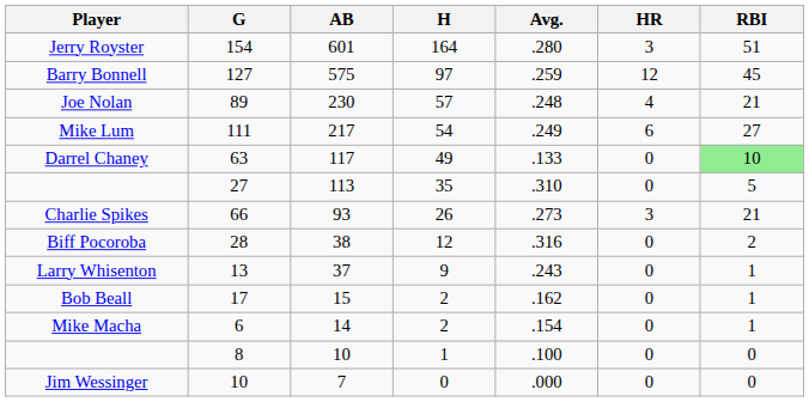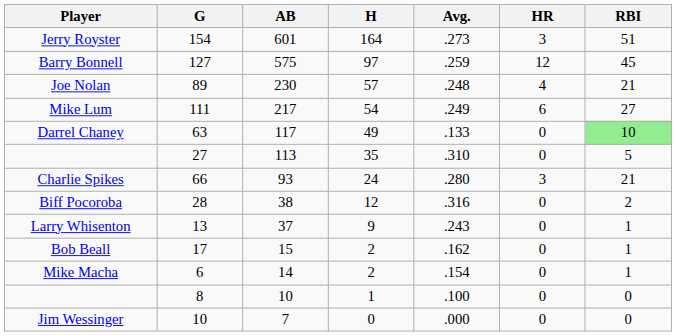Jerry Royster | Avg.: .280 -> .273
Charlie Spikes | H: 26 -> 24
Charlie Spikes | Avg.: .273 -> .280
